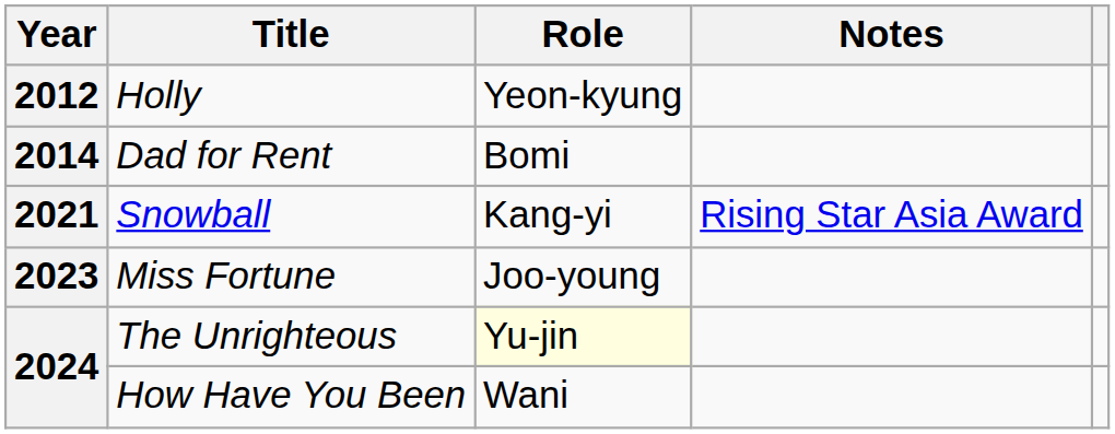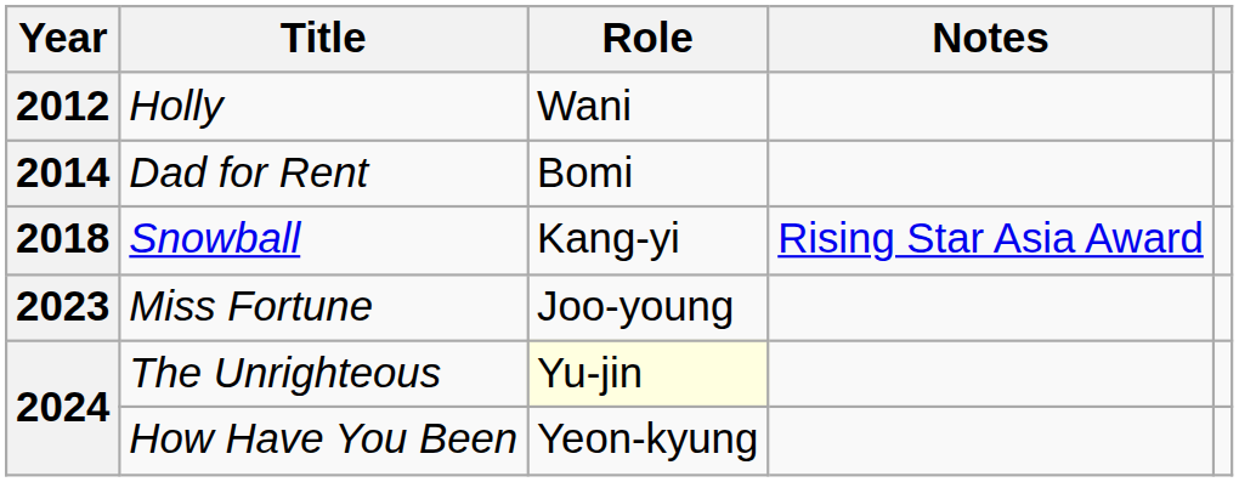Holly | Role: Yeon-kyung -> Wani
Snowball | Year: 2021 -> 2018
How Have You Been | Role: Wani -> Yeon-kyung
